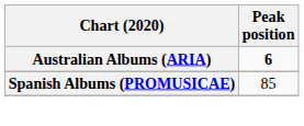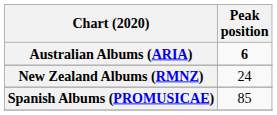+ row: New Zealand Albums (RMNZ) | 24
